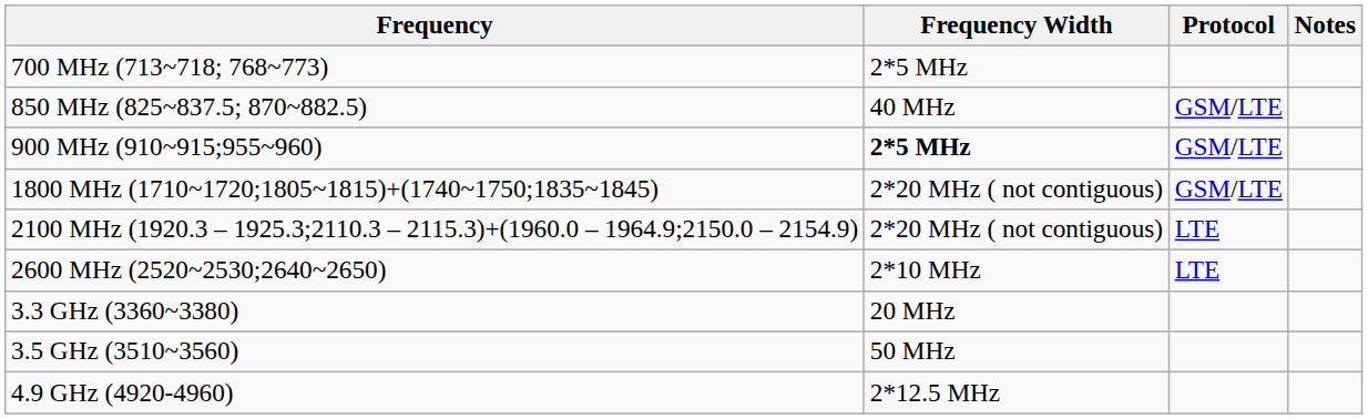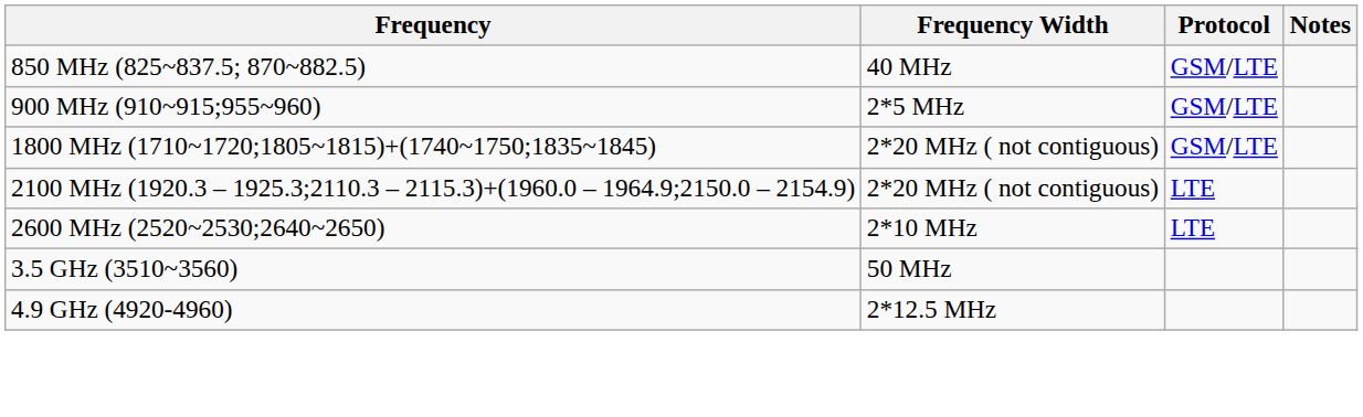- row: 700 MHz (713~718; 768~773) | 2*5 MHz
900 MHz (910~915;955~960) | Frequency Width: bold -> normal
- row: 3.3 GHz (3360~3380) | 20 MHz
